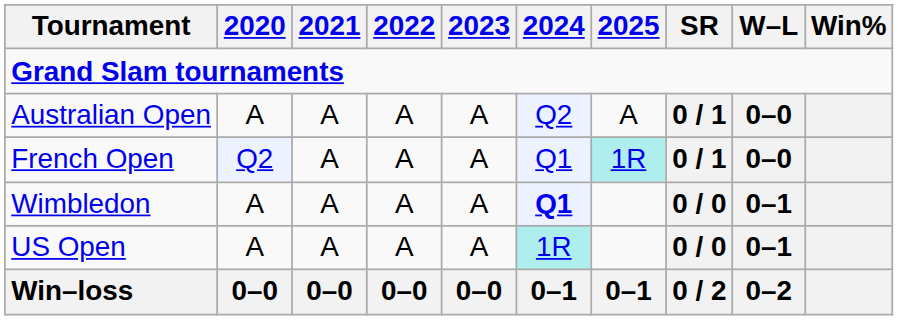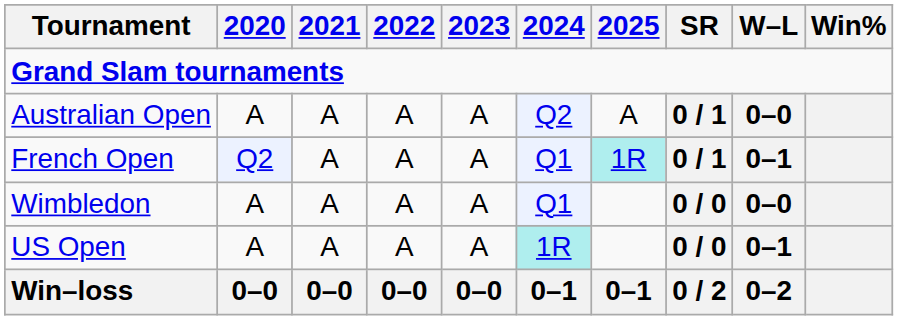French Open | W–L: 0–0 -> 0–1
Wimbledon | 2024: bold -> normal
Wimbledon | W–L: 0–1 -> 0–0
